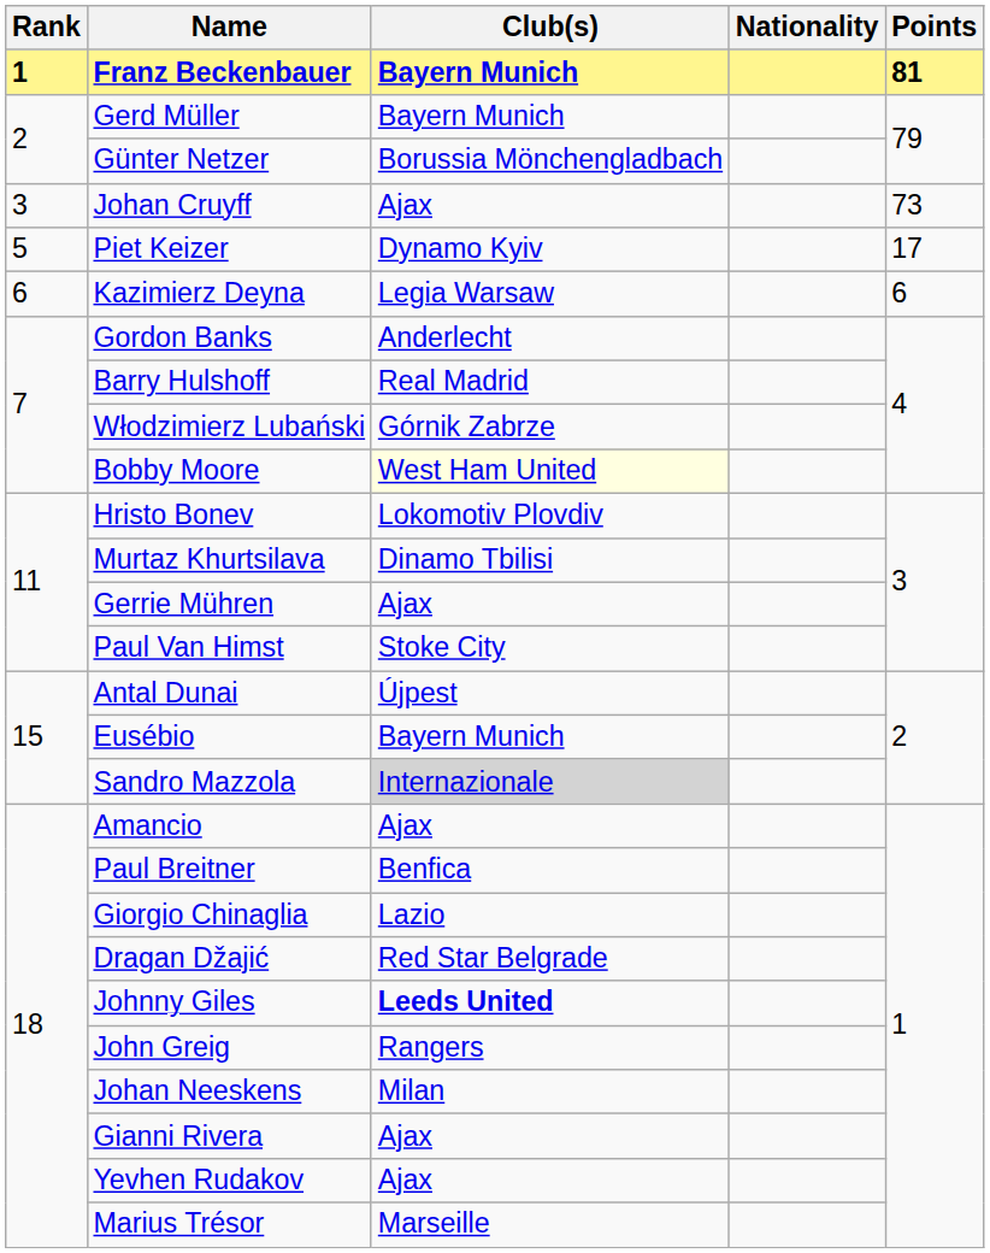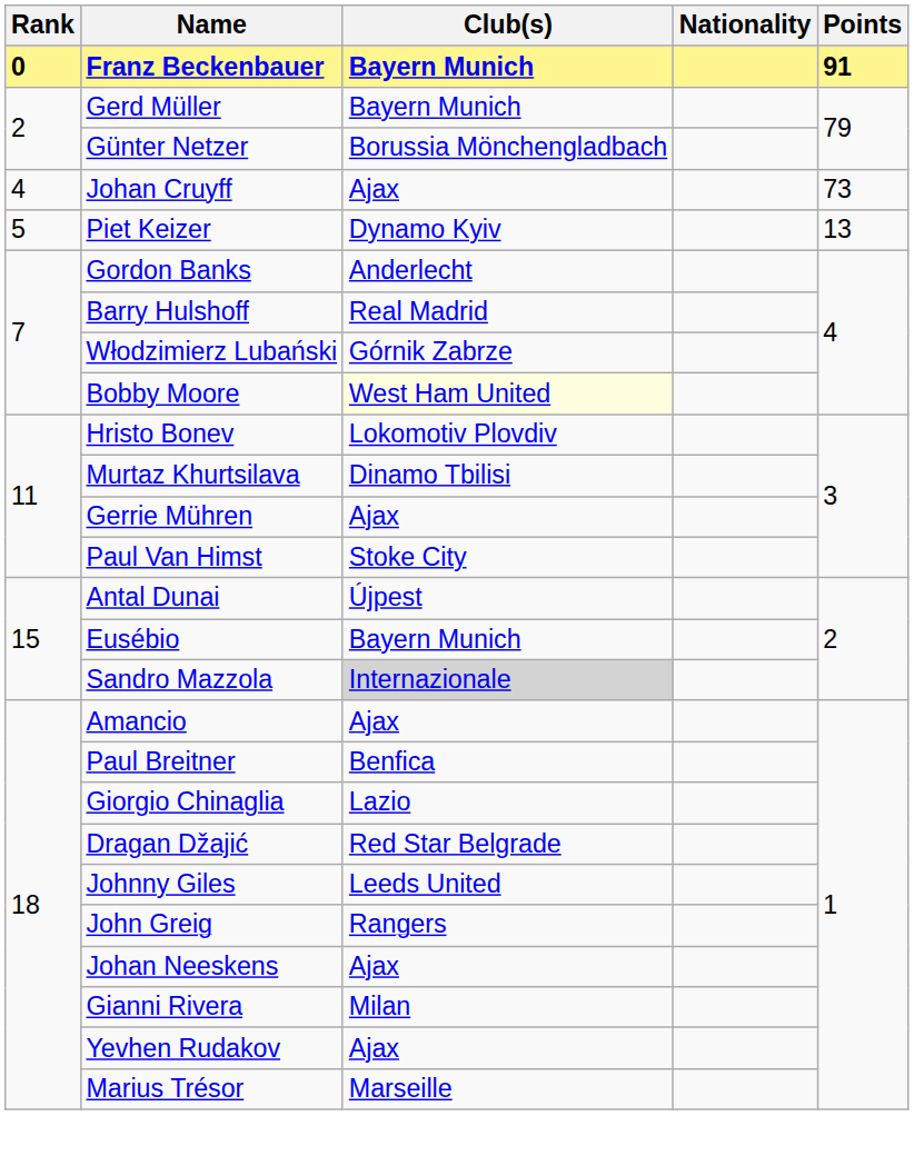Franz Beckenbauer | Rank: 1 -> 0
Franz Beckenbauer | Points: 81 -> 91
Johan Cruyff | Rank: 3 -> 4
Piet Keizer | Points: 17 -> 13
- row: 6 | Kazimierz Deyna | Legia Warsaw | 6
Johnny Giles | Club(s): bold -> normal
Johan Neeskens | Club(s): Milan -> Ajax
Gianni Rivera | Club(s): Ajax -> Milan
